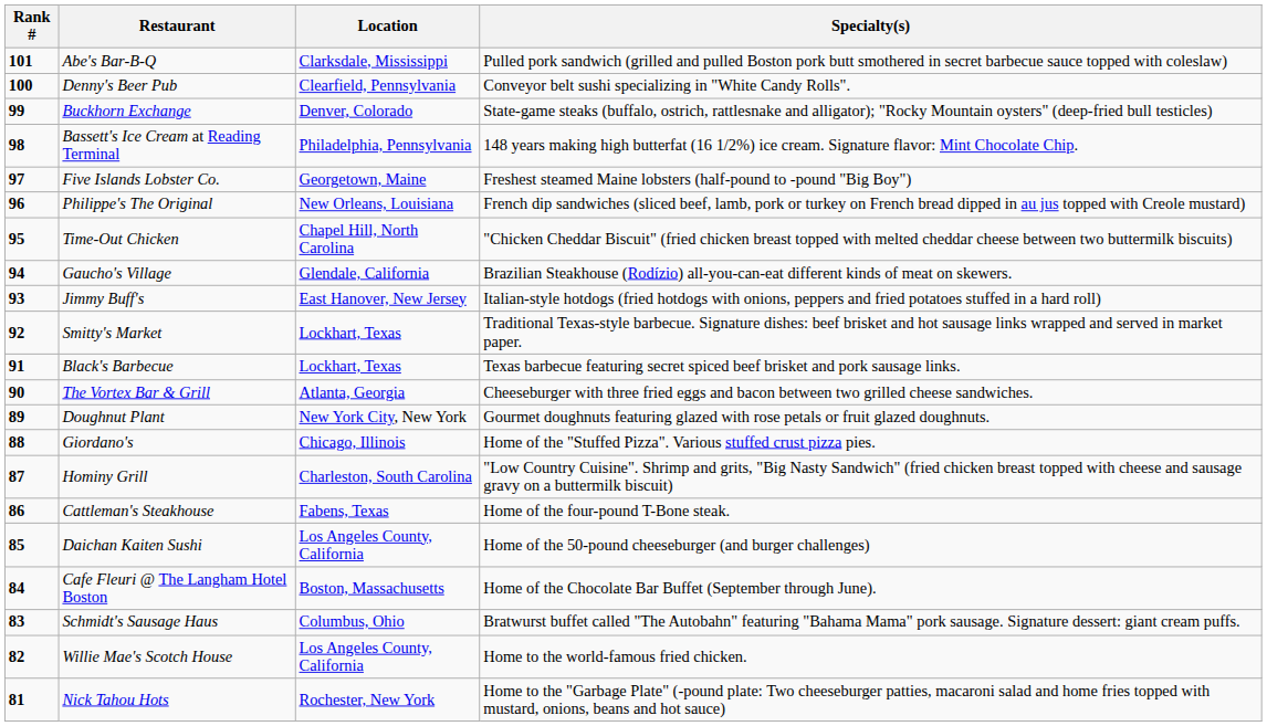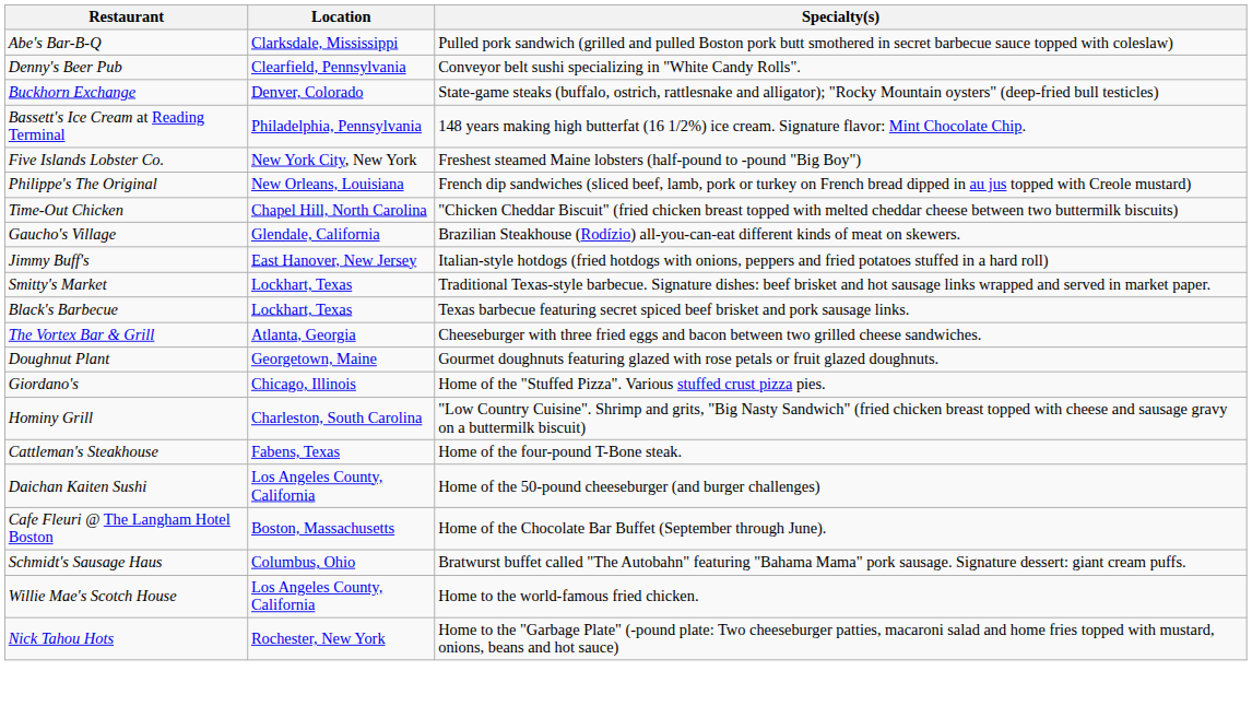- column: Rank # | 101 | 100 | 99 | 98 | 97 | 96 | 95 | 94 | 93 | 92 | 91 | 90 | 89 | 88 | 87 | 86 | 85 | 84 | 83 | 82 | 81
Five Islands Lobster Co. | Location: Georgetown, Maine -> New York City, New York
Doughnut Plant | Location: New York City, New York -> Georgetown, Maine
